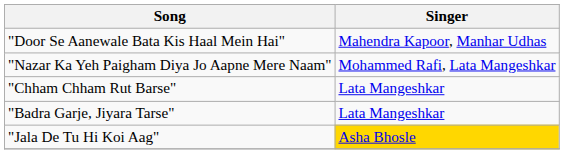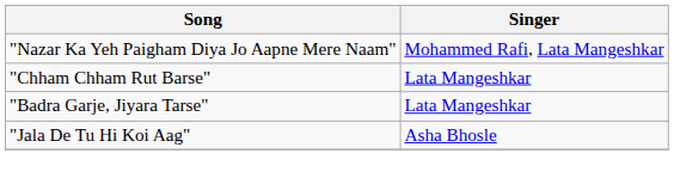- row: "Door Se Aanewale Bata Kis Haal Mein Hai" | Mahendra Kapoor, Manhar Udhas
"Jala De Tu Hi Koi Aag" | Singer: gold background -> no background
